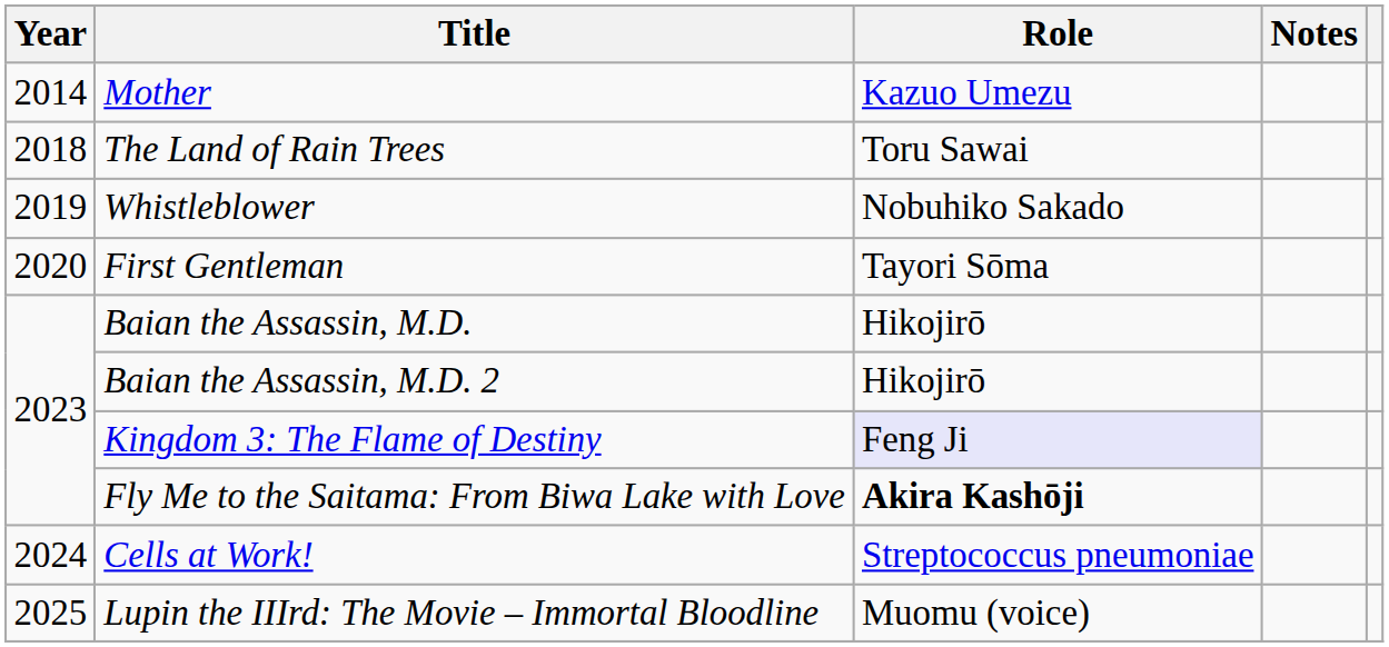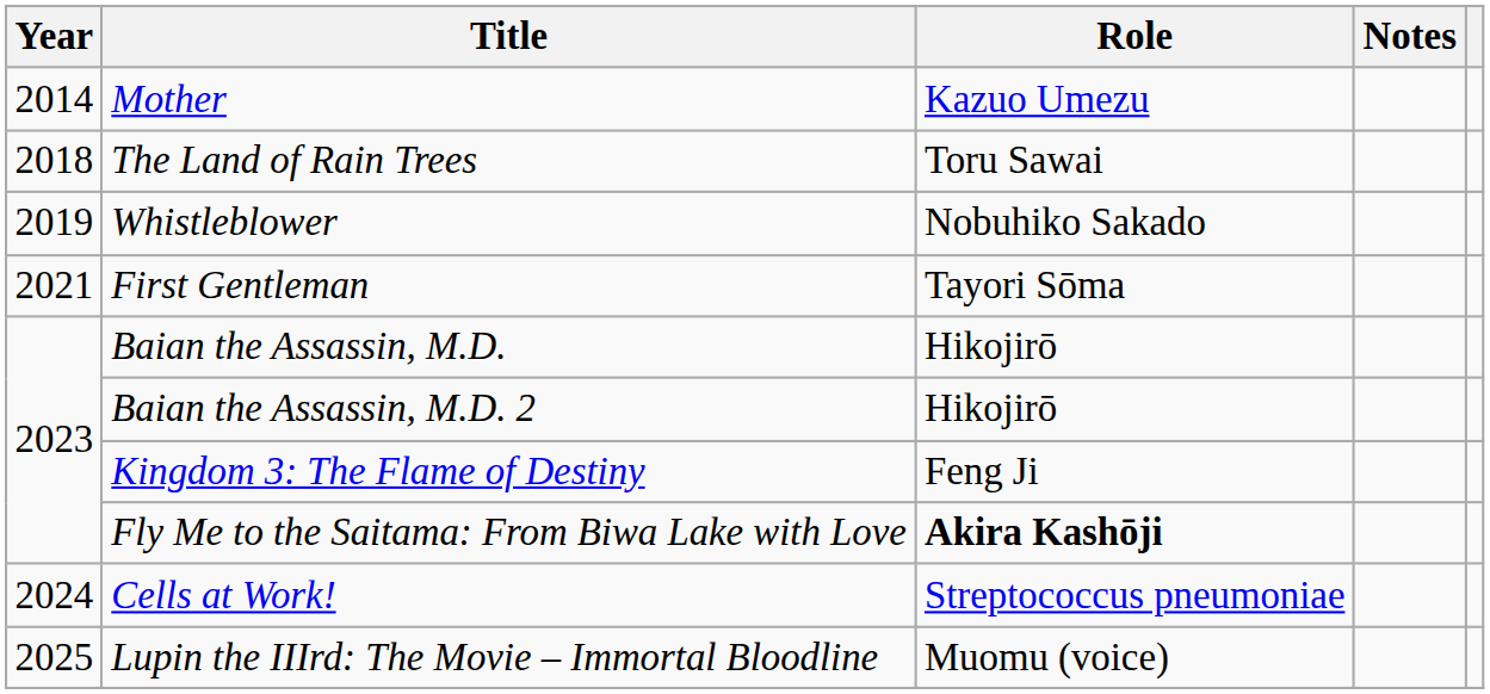First Gentleman | Year: 2020 -> 2021
Kingdom 3: The Flame of Destiny | Role: lavender background -> no background
